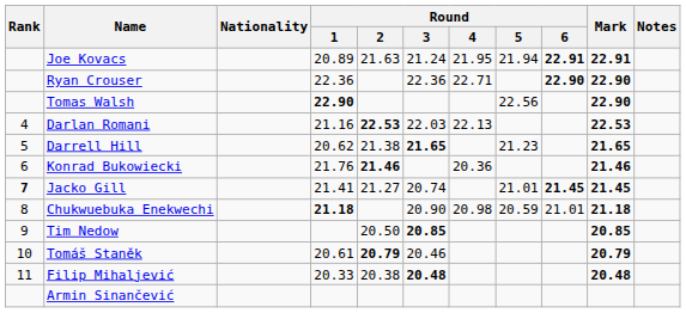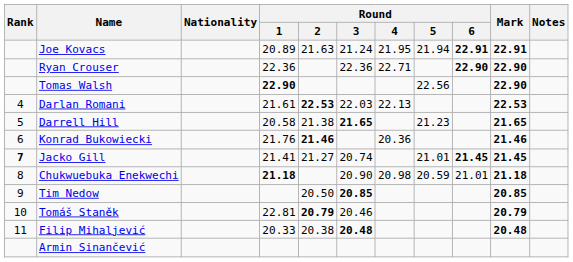Darlan Romani | Round / 1: 21.16 -> 21.61
Darrell Hill | Round / 1: 20.62 -> 20.58
Tomáš Staněk | Round / 1: 20.61 -> 22.81
